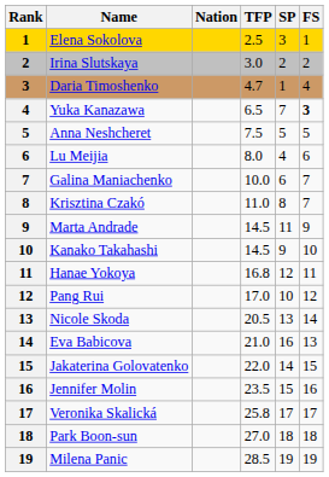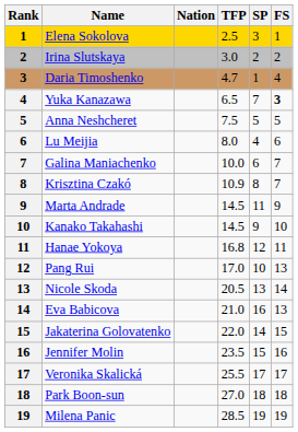Krisztina Czakó | TFP: 11.0 -> 10.9
Pang Rui | FS: 12 -> 13
Veronika Skalická | TFP: 25.8 -> 25.5
